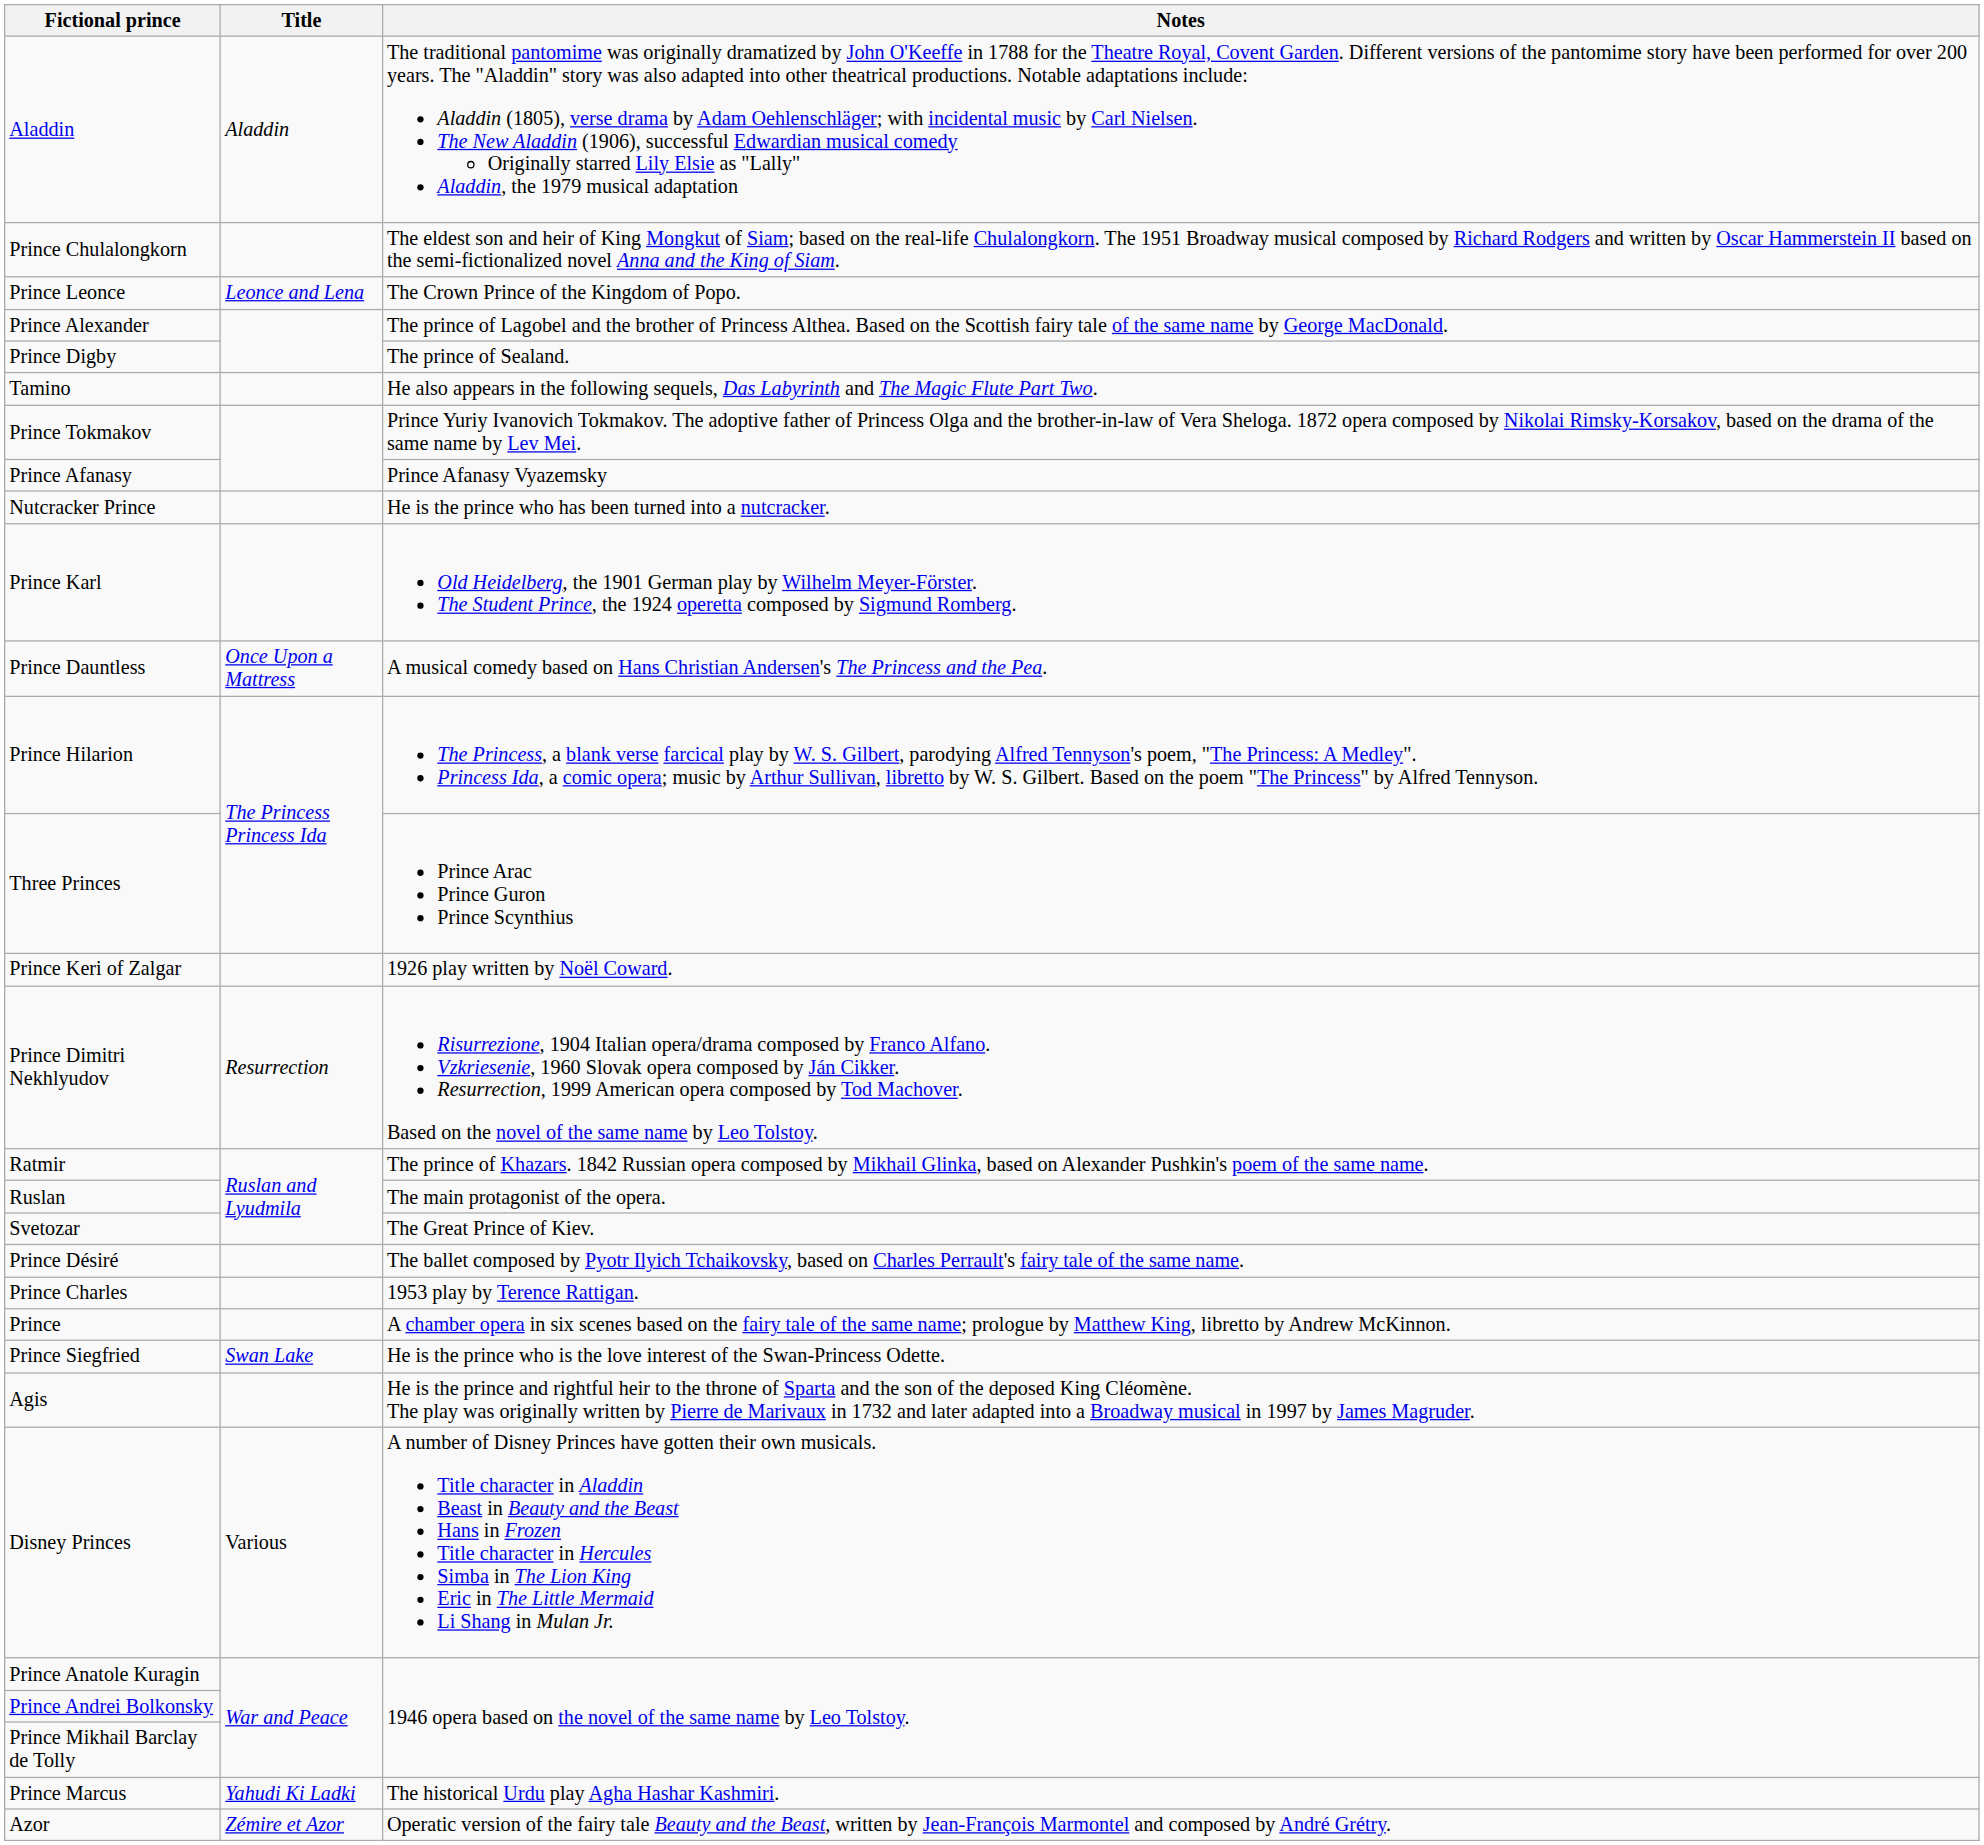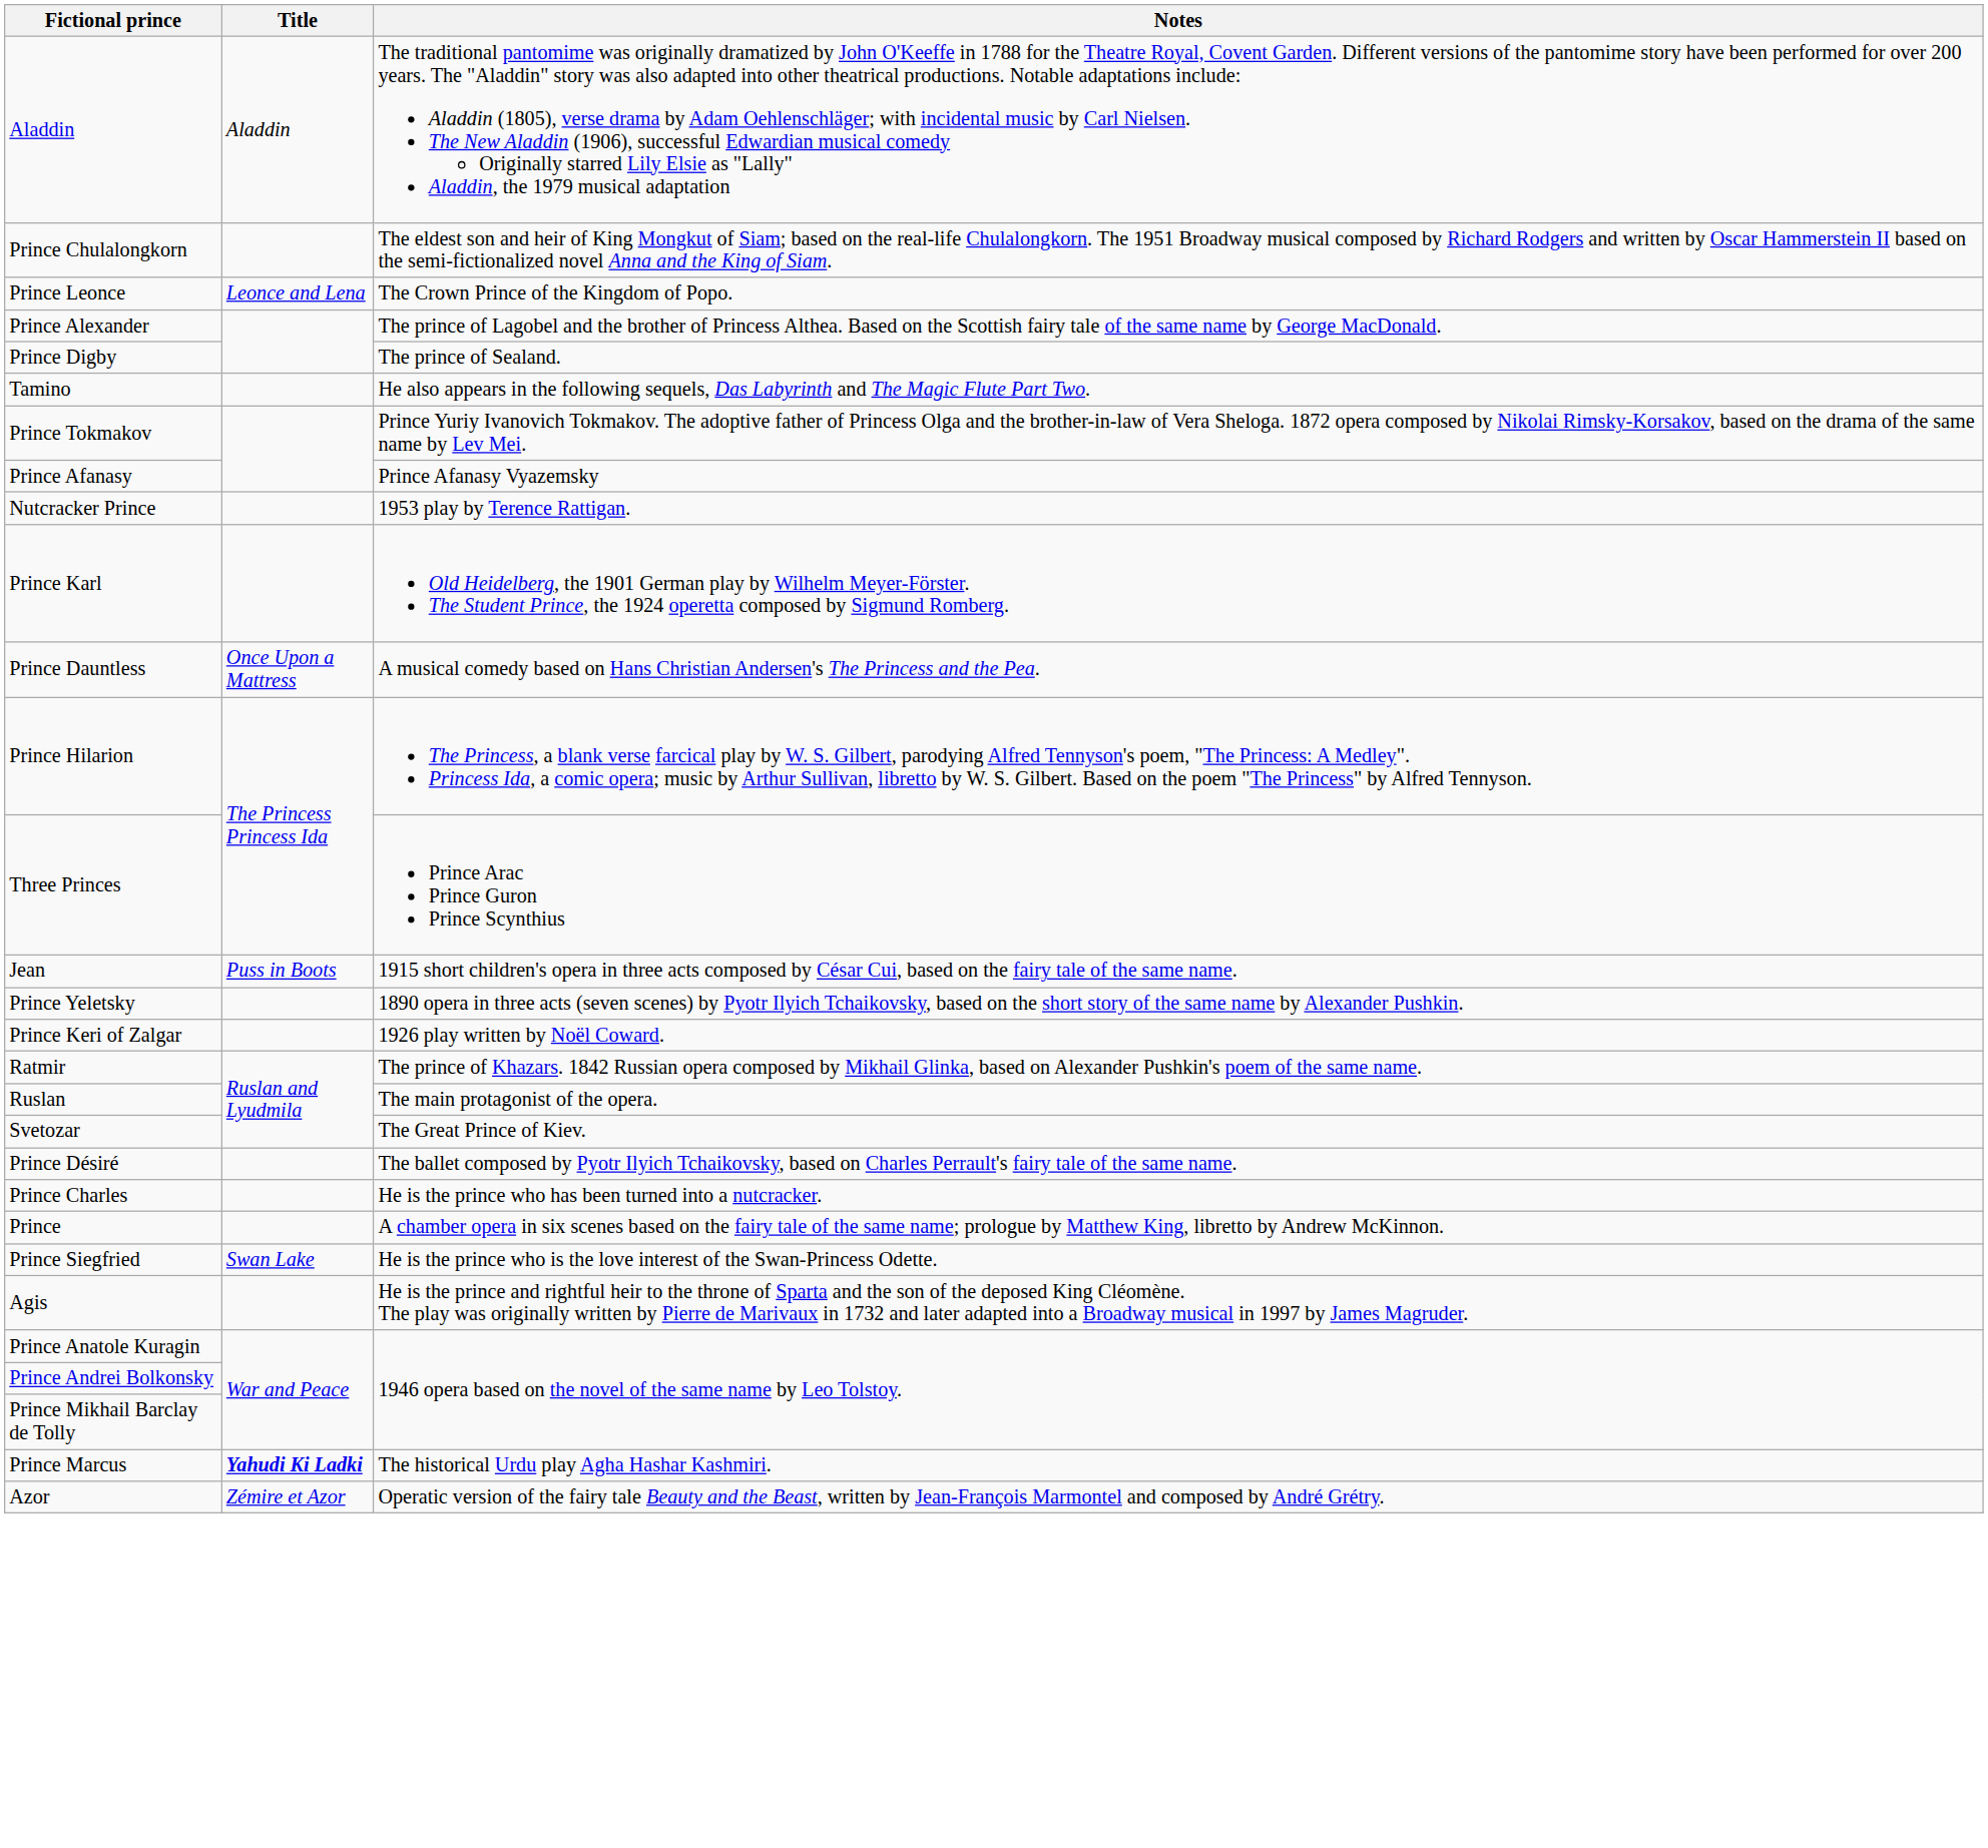Nutcracker Prince | Notes: He is the prince who has been turned into a nutcracker. -> 1953 play by Terence Rattigan.
+ row: Jean | Puss in Boots | 1915 short children's opera in three acts composed by César Cui, based on the fairy tale of the same name.
+ row: Prince Yeletsky | 1890 opera in three acts (seven scenes) by Pyotr Ilyich Tchaikovsky, based on the short story of the same name by Alexander Pushkin.
- row: Prince Dimitri Nekhlyudov | Resurrection | Risurrezione, 1904 Italian opera/drama composed by Franco Alfano. Vzkriesenie, 1960 Slovak opera composed by Ján Cikker. Resurrection, 1999 American opera composed by Tod Machover. Based on the novel of the same name by Leo Tolstoy.
Prince Charles | Notes: 1953 play by Terence Rattigan. -> He is the prince who has been turned into a nutcracker.
- row: Disney Princes | Various | A number of Disney Princes have gotten their own musicals. Title character in Aladdin Beast in Beauty and the Beast Hans in Frozen Title character in Hercules Simba in The Lion King Eric in The Little Mermaid Li Shang in Mulan Jr.
Prince Marcus | Title: normal -> bold
